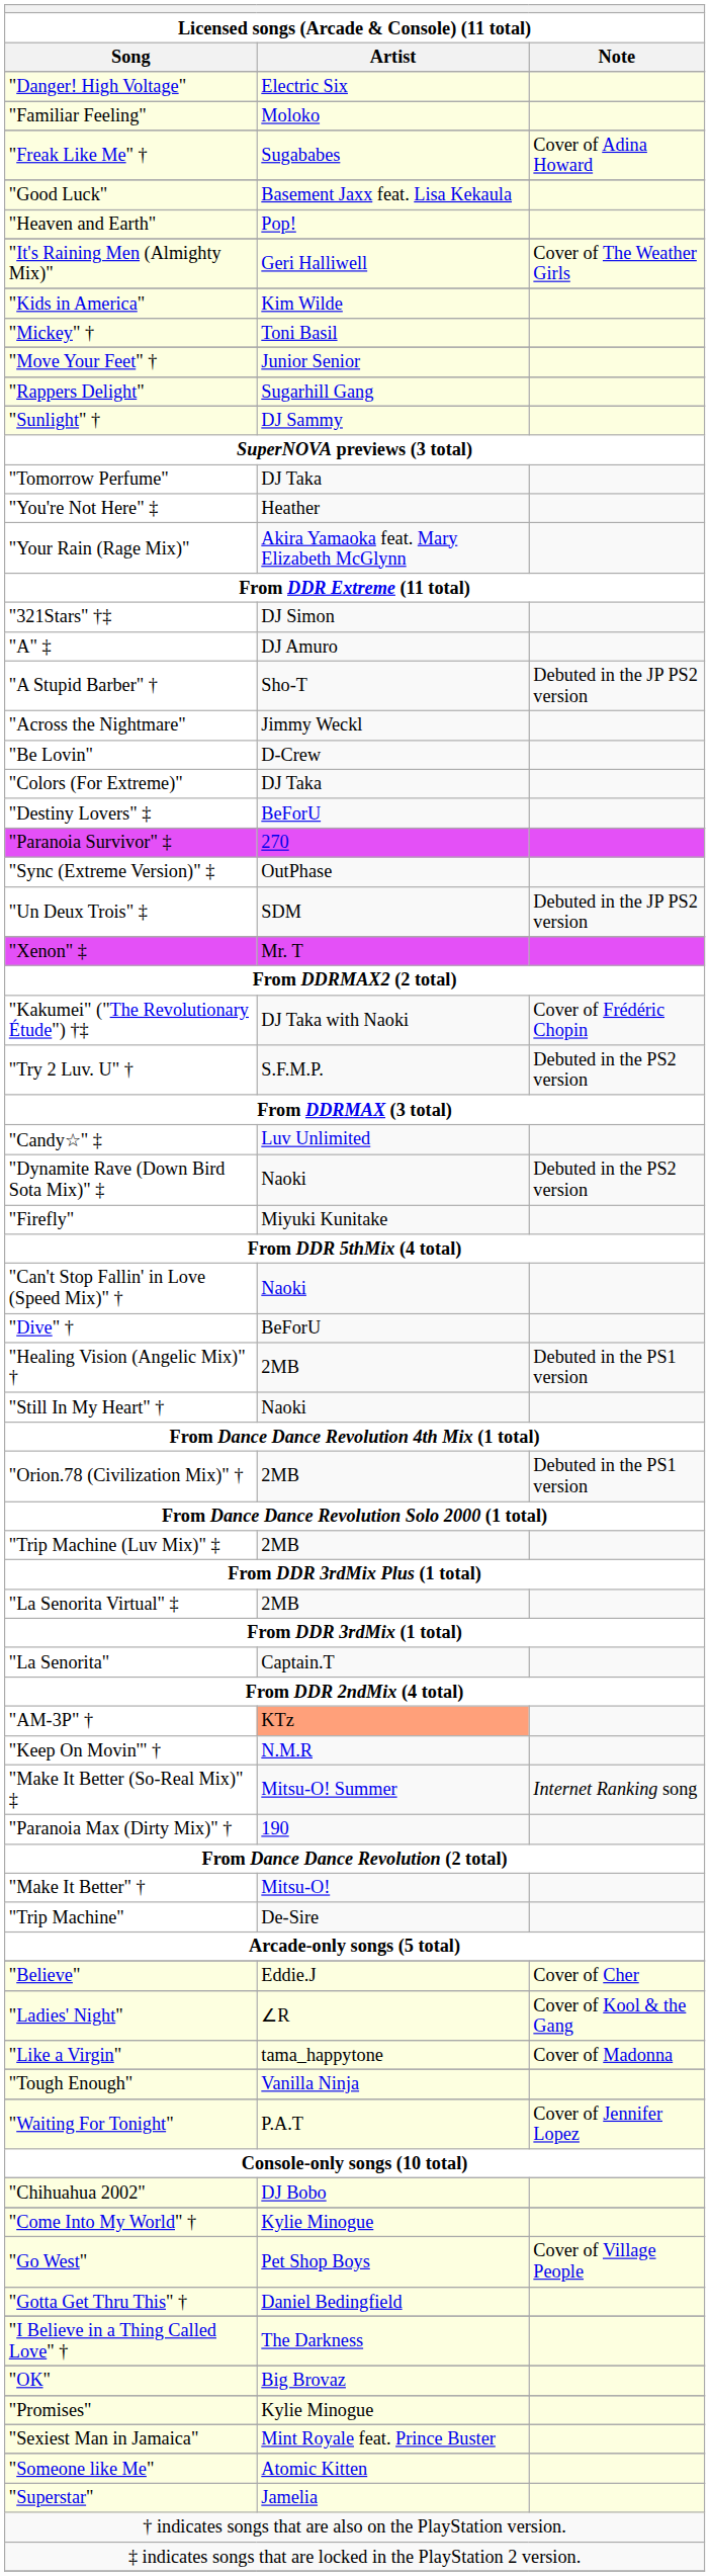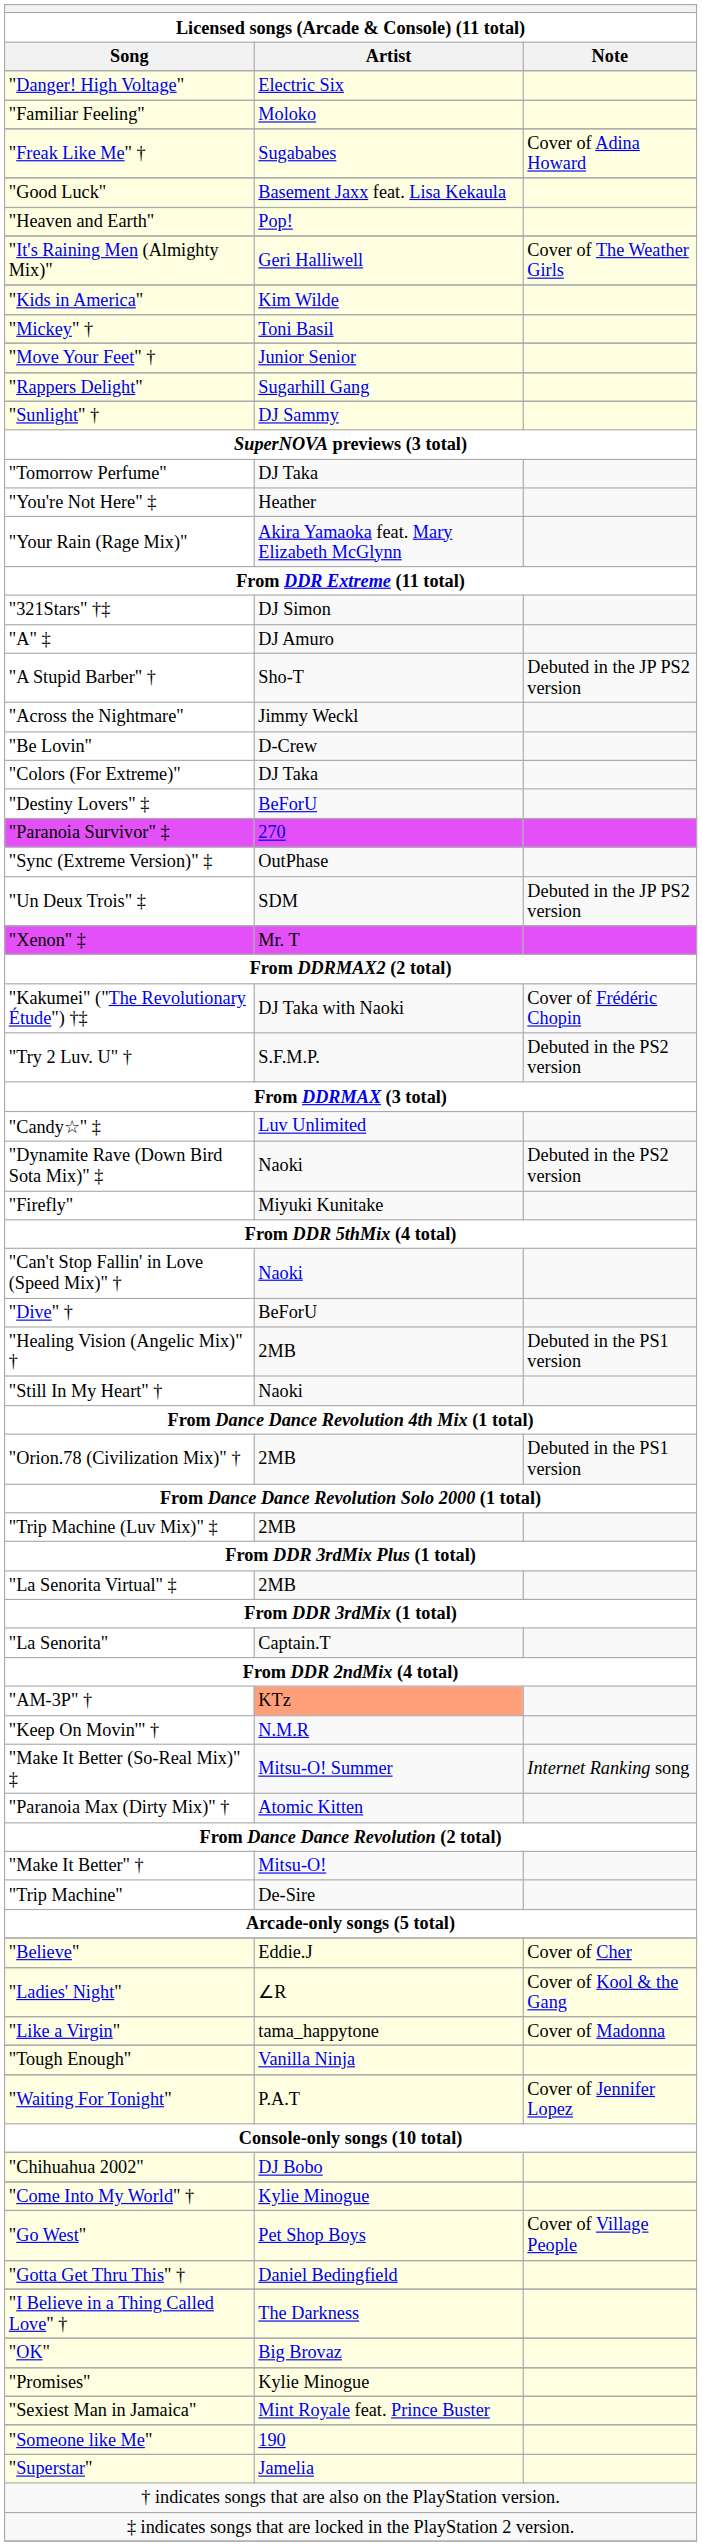"Paranoia Max (Dirty Mix)" † | Licensed songs (Arcade & Console) (11 total) / Artist: 190 -> Atomic Kitten
"Someone like Me" | Licensed songs (Arcade & Console) (11 total) / Artist: Atomic Kitten -> 190
